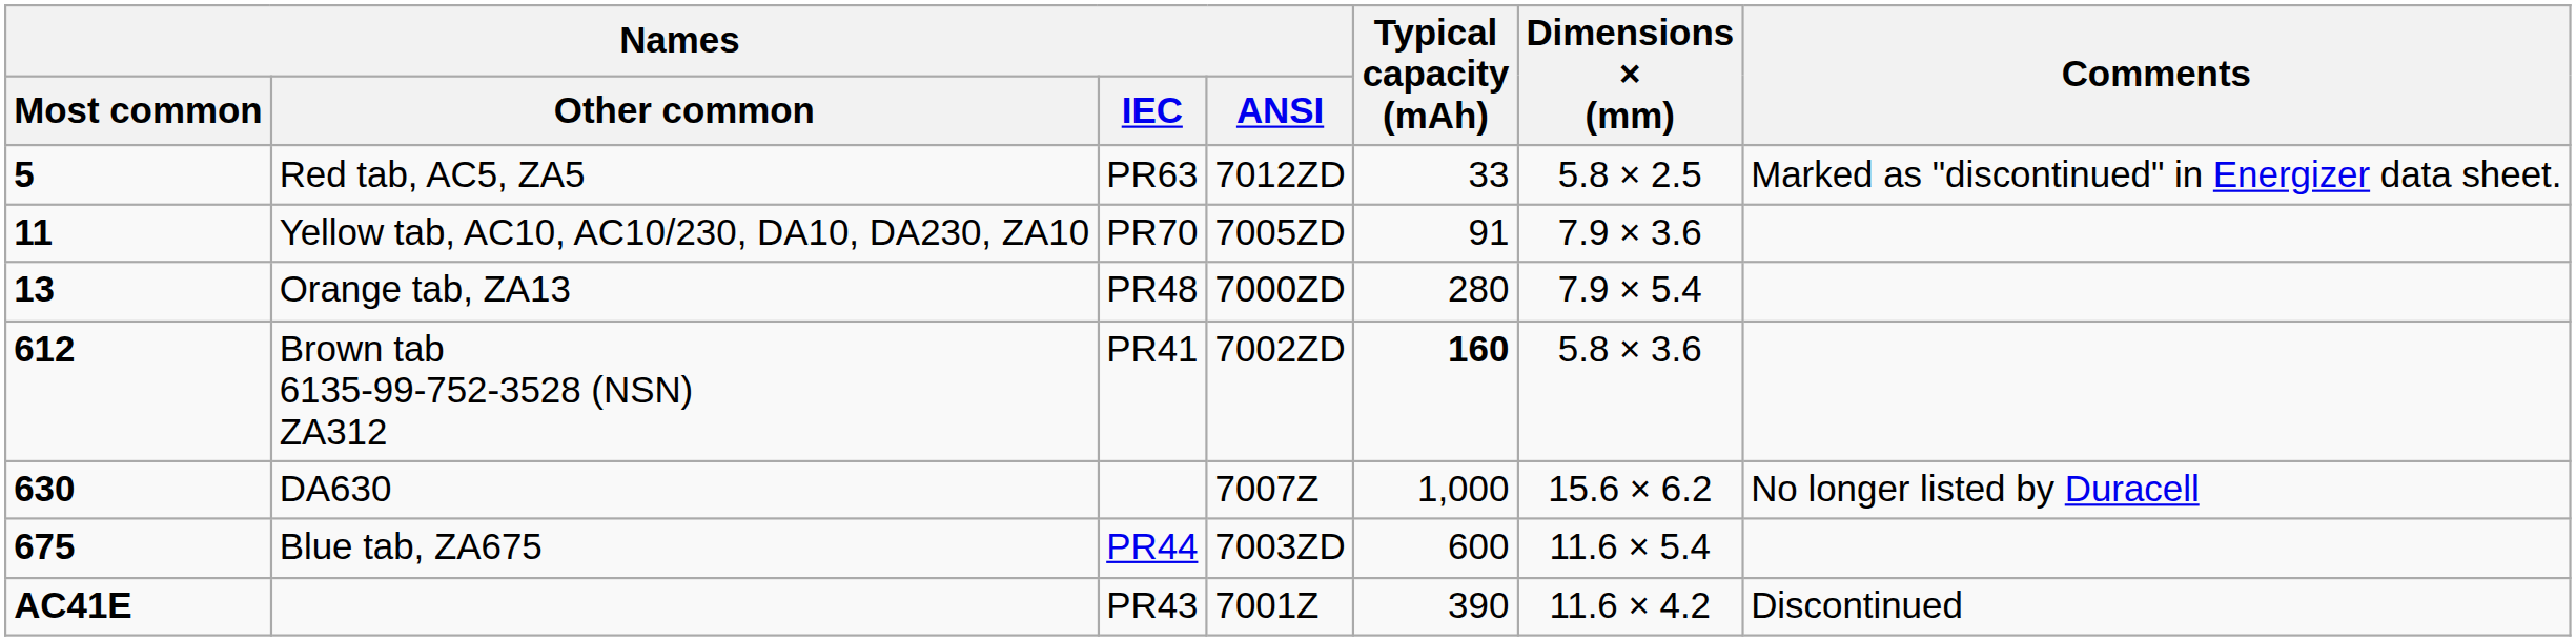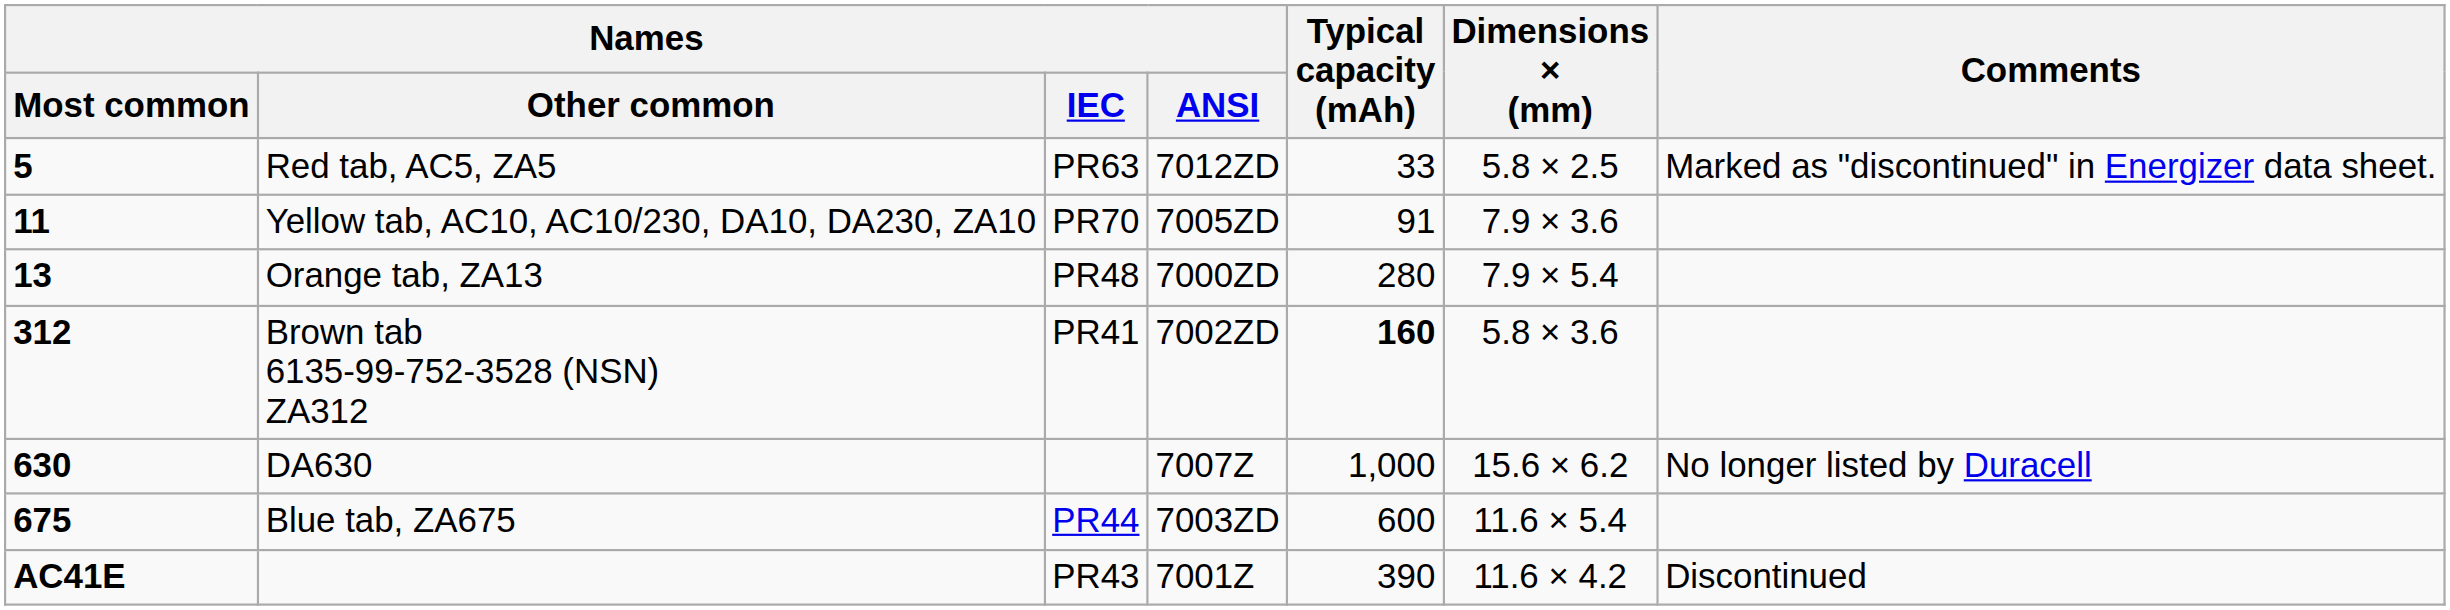Brown tab 6135-99-752-3528 (NSN) ZA312 | Names / Most common: 612 -> 312
